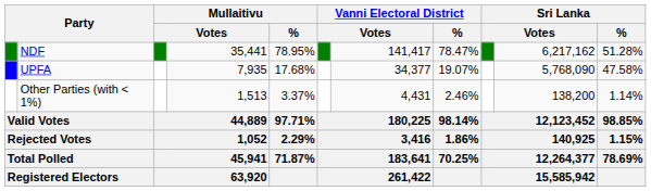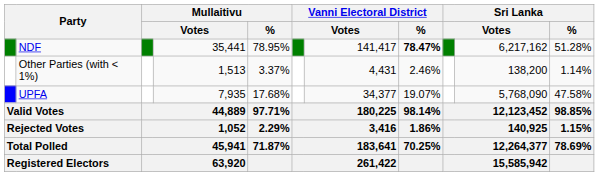NDF | Vanni Electoral District / %: normal -> bold
rows swapped: UPFA <-> Other Parties (with < 1%)
